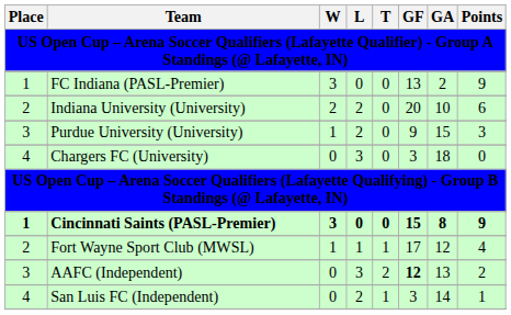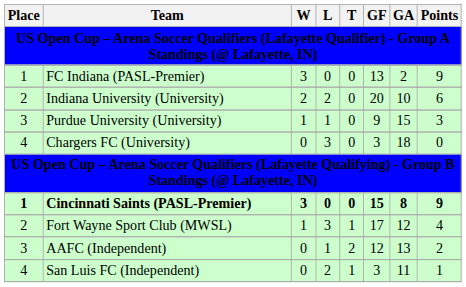Purdue University (University) | L: 2 -> 1
Fort Wayne Sport Club (MWSL) | L: 1 -> 3
AAFC (Independent) | L: 3 -> 1
AAFC (Independent) | GF: bold -> normal
San Luis FC (Independent) | GA: 14 -> 11
